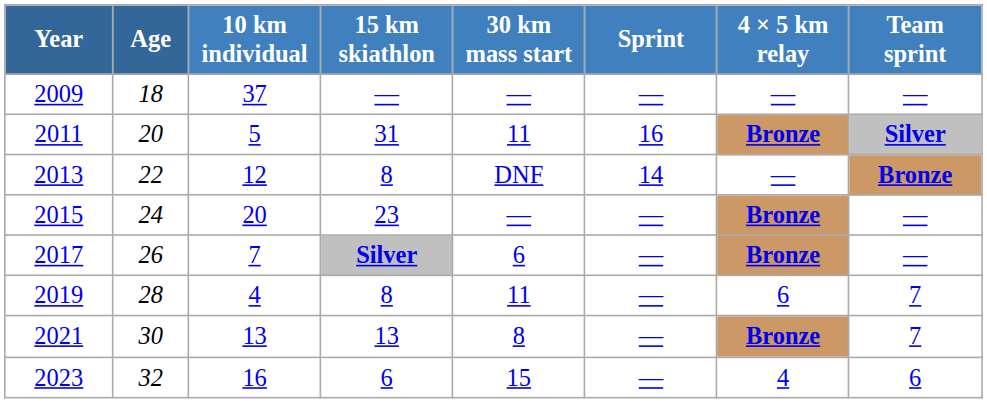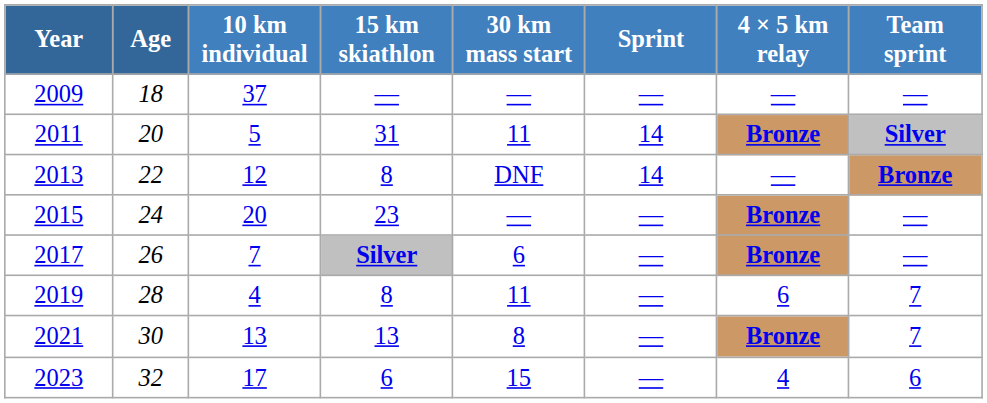2011 | Sprint: 16 -> 14
2023 | 10 km individual: 16 -> 17
